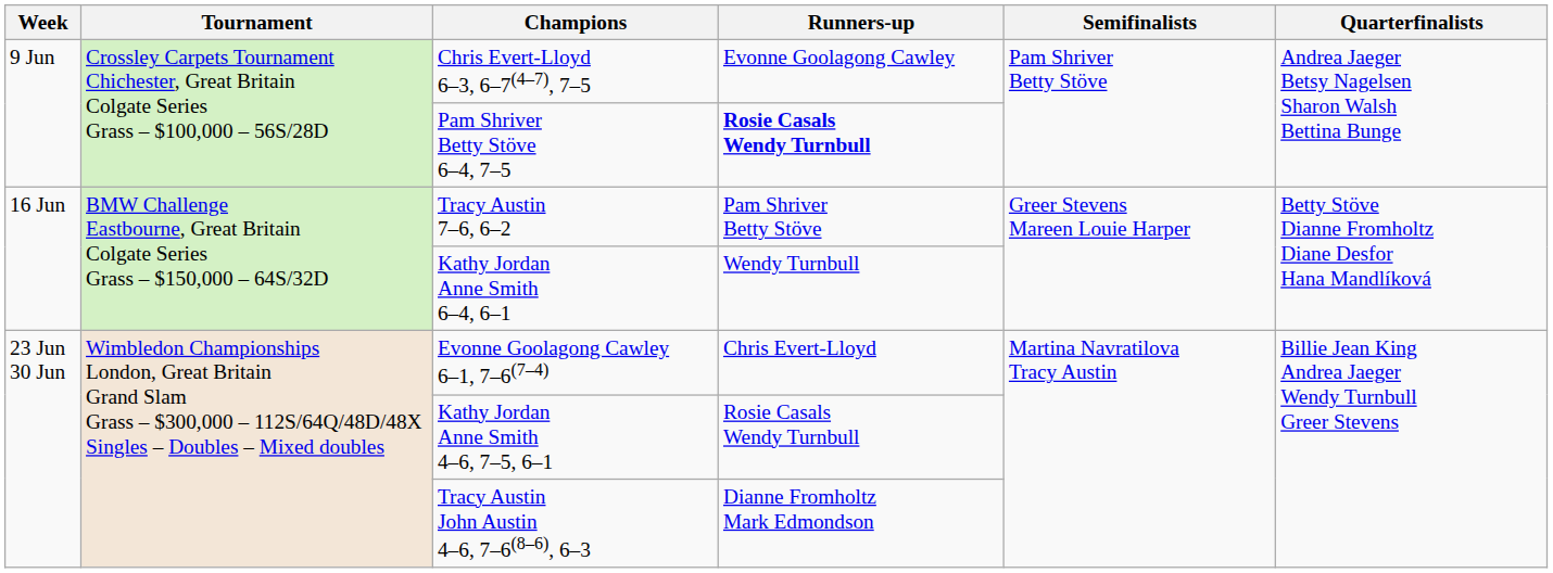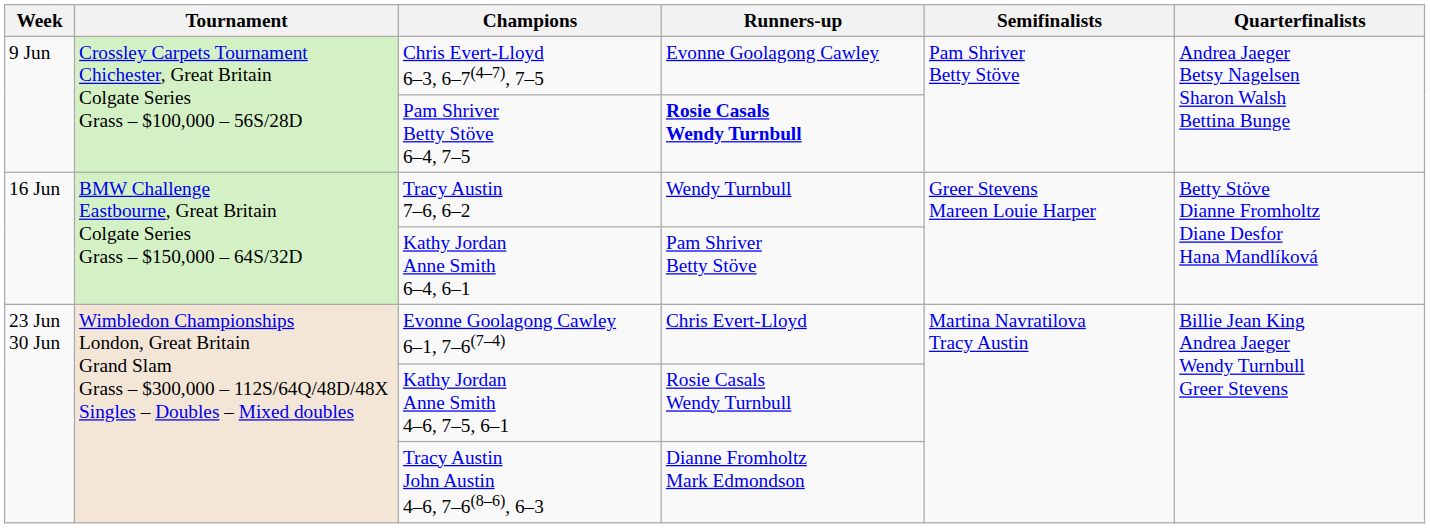Tracy Austin 7–6, 6–2 | Runners-up: Pam Shriver Betty Stöve -> Wendy Turnbull
Kathy Jordan Anne Smith 6–4, 6–1 | Runners-up: Wendy Turnbull -> Pam Shriver Betty Stöve
